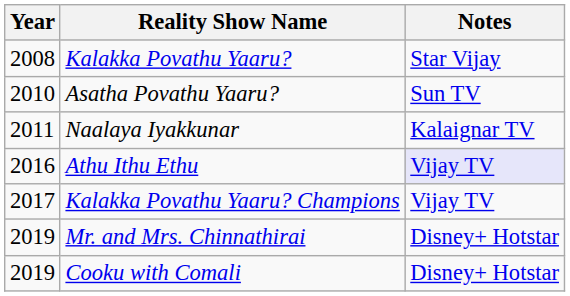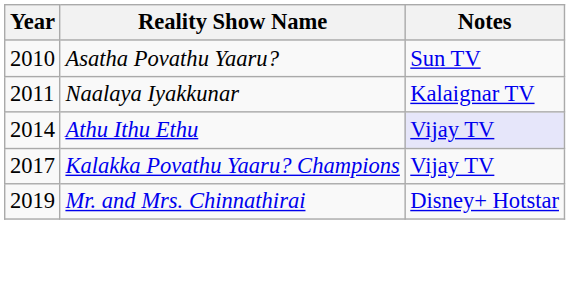- row: 2008 | Kalakka Povathu Yaaru? | Star Vijay
Athu Ithu Ethu | Year: 2016 -> 2014
- row: 2019 | Cooku with Comali | Disney+ Hotstar
